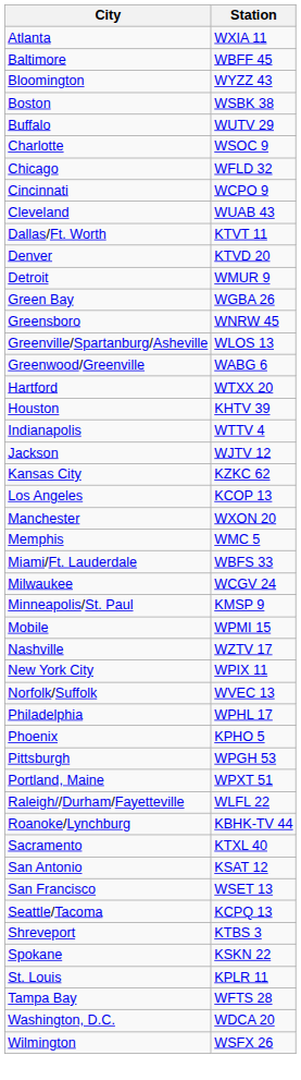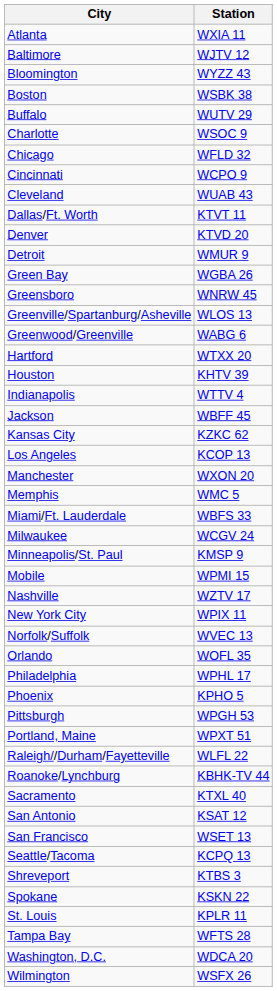Baltimore | Station: WBFF 45 -> WJTV 12
Jackson | Station: WJTV 12 -> WBFF 45
+ row: Orlando | WOFL 35
